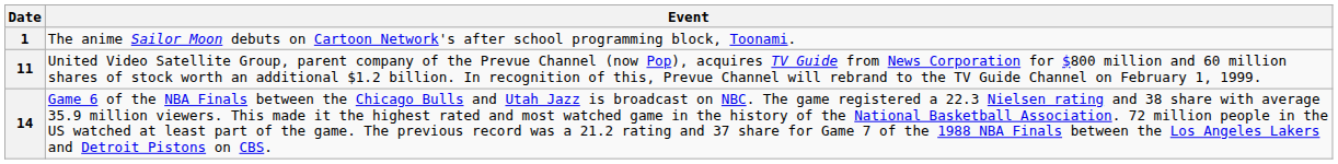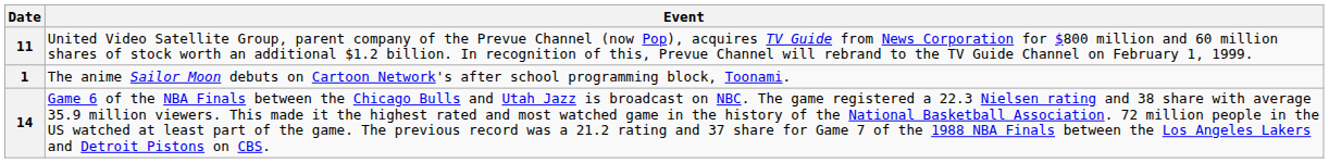rows swapped: 1 <-> 11
